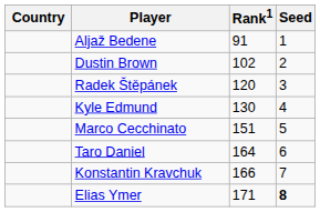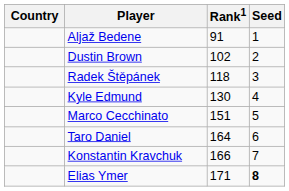Radek Štěpánek | Rank1: 120 -> 118
